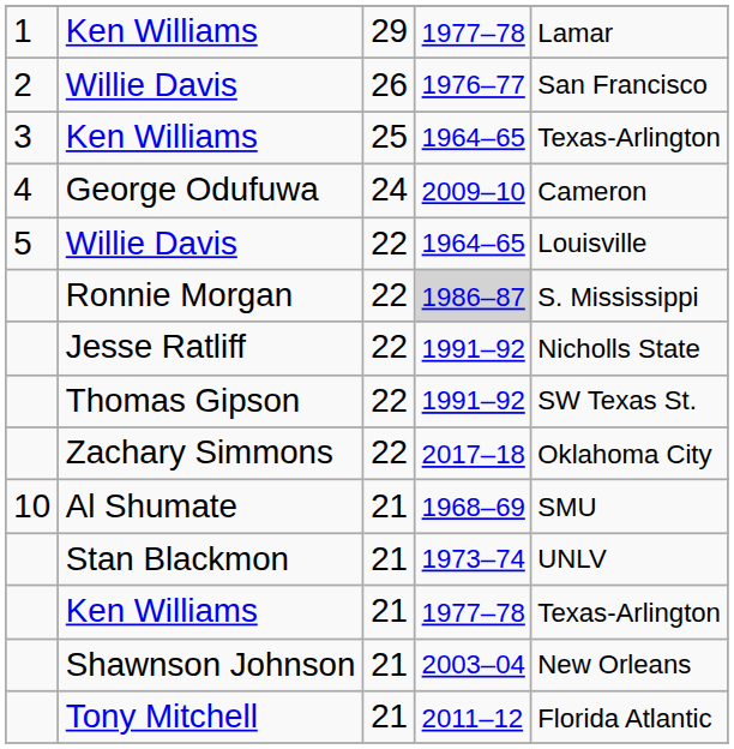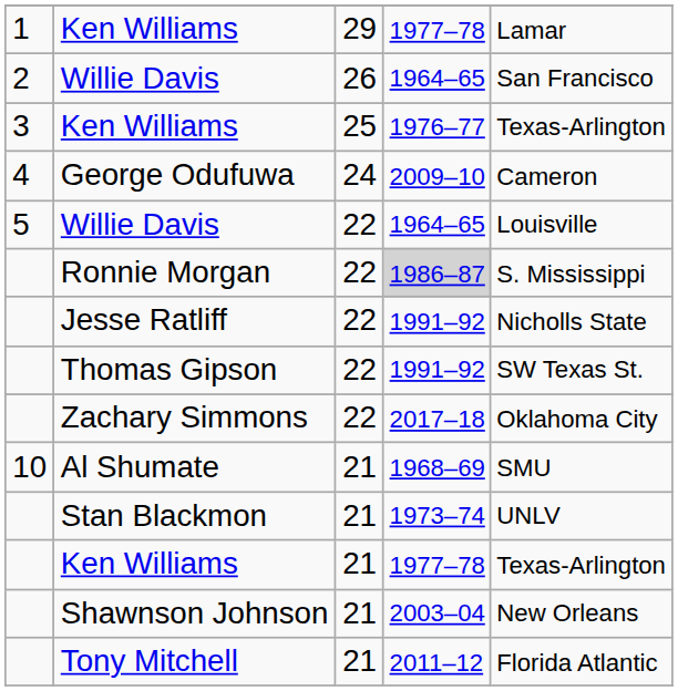2 / Willie Davis | column 4: 1976–77 -> 1964–65
3 / Ken Williams | column 4: 1964–65 -> 1976–77
